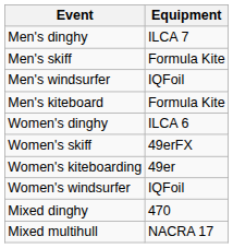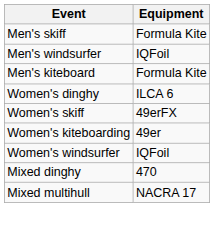- row: Men's dinghy | ILCA 7
